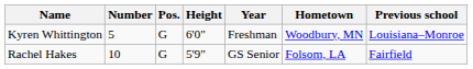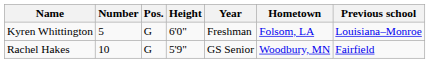Kyren Whittington | Hometown: Woodbury, MN -> Folsom, LA
Rachel Hakes | Hometown: Folsom, LA -> Woodbury, MN
